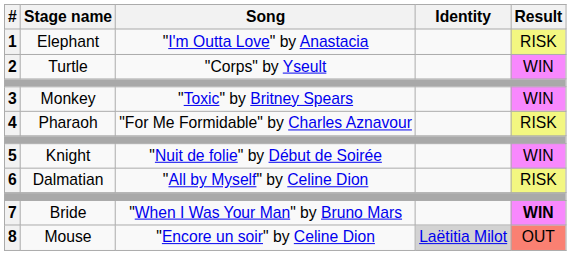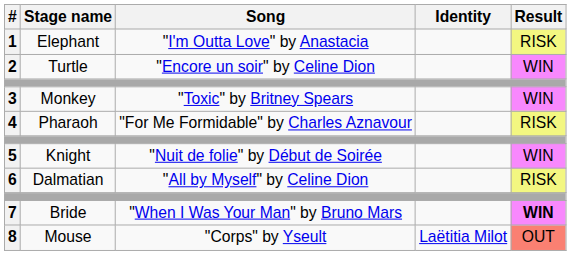2 | Song: "Corps" by Yseult -> "Encore un soir" by Celine Dion
8 | Song: "Encore un soir" by Celine Dion -> "Corps" by Yseult
8 | Identity: lightgrey background -> no background
